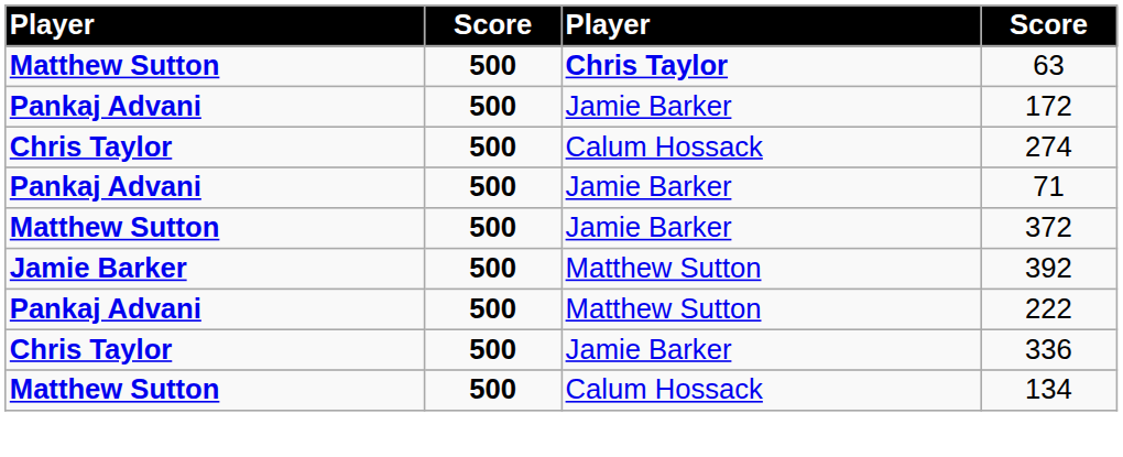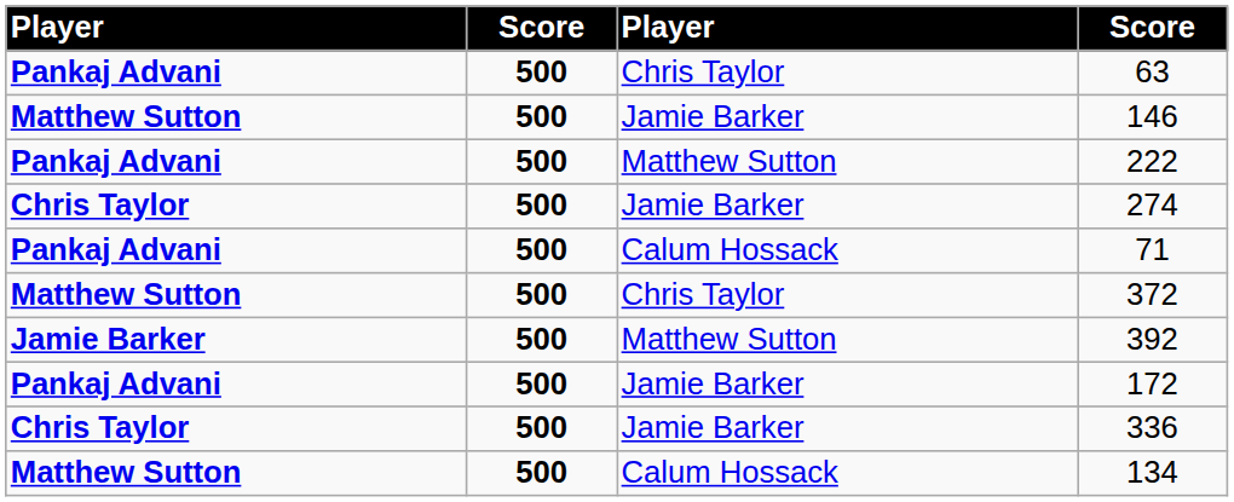63 | column 1: Matthew Sutton -> Pankaj Advani
63 | column 3: bold -> normal
+ row: Matthew Sutton | 500 | Jamie Barker | 146
rows swapped: 172 <-> 222
274 | column 3: Calum Hossack -> Jamie Barker
71 | column 3: Jamie Barker -> Calum Hossack
372 | column 3: Jamie Barker -> Chris Taylor
